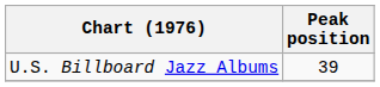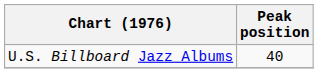U.S. Billboard Jazz Albums | Peak position: 39 -> 40
